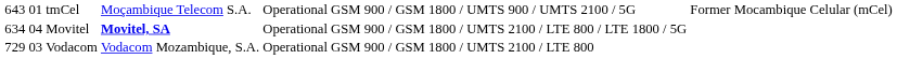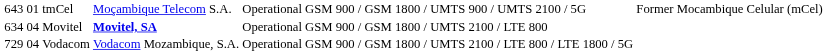Movitel | column 6: GSM 900 / GSM 1800 / UMTS 2100 / LTE 800 / LTE 1800 / 5G -> GSM 900 / GSM 1800 / UMTS 2100 / LTE 800
Vodacom | column 2: 03 -> 04
Vodacom | column 6: GSM 900 / GSM 1800 / UMTS 2100 / LTE 800 -> GSM 900 / GSM 1800 / UMTS 2100 / LTE 800 / LTE 1800 / 5G
